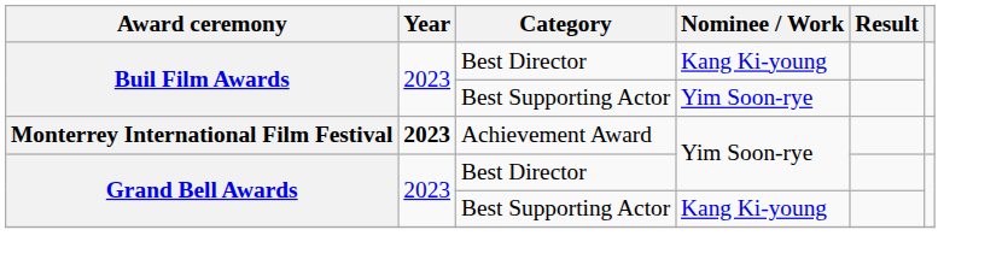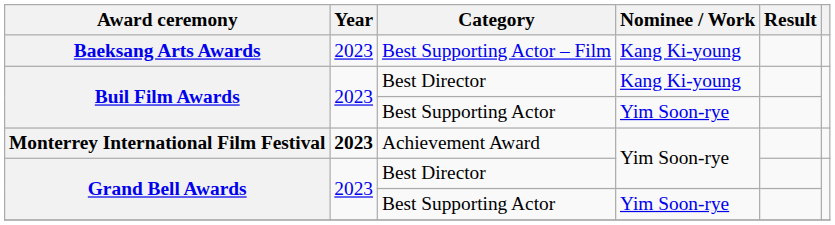+ row: Baeksang Arts Awards | 2023 | Best Supporting Actor – Film | Kang Ki-young
Grand Bell Awards / Best Supporting Actor | Nominee / Work: Kang Ki-young -> Yim Soon-rye
